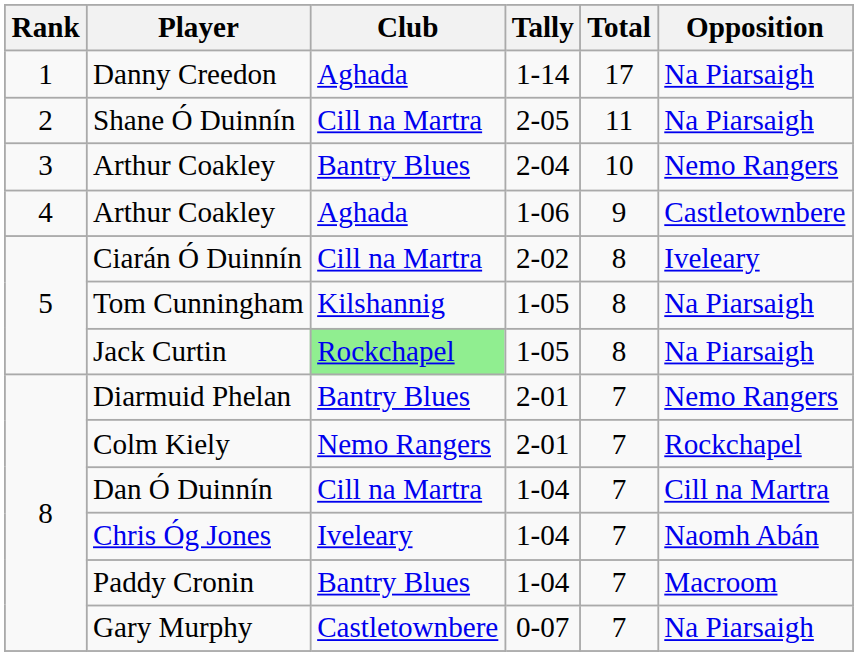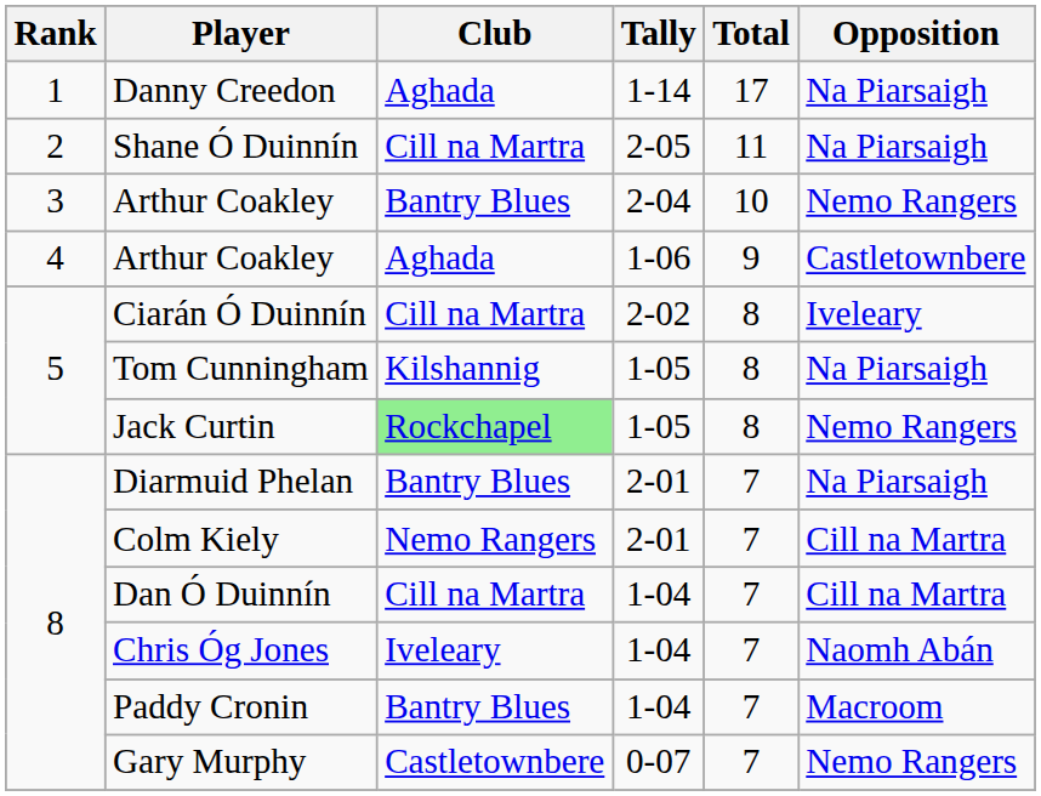Jack Curtin | Opposition: Na Piarsaigh -> Nemo Rangers
Diarmuid Phelan | Opposition: Nemo Rangers -> Na Piarsaigh
Colm Kiely | Opposition: Rockchapel -> Cill na Martra
Gary Murphy | Opposition: Na Piarsaigh -> Nemo Rangers
